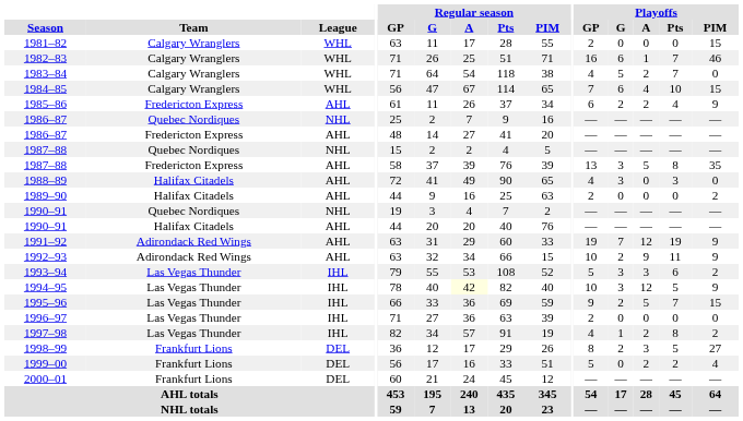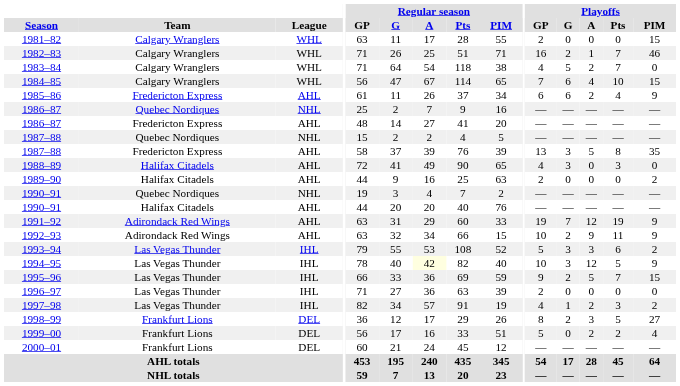1982–83 | Playoffs / G: 6 -> 2
1985–86 | Playoffs / G: 2 -> 6
1997–98 | Playoffs / Pts: 8 -> 3
